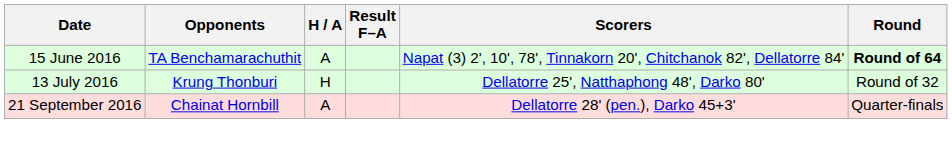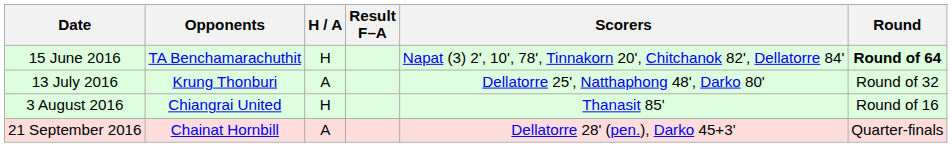15 June 2016 | H / A: A -> H
13 July 2016 | H / A: H -> A
+ row: 3 August 2016 | Chiangrai United | H | Thanasit 85' | Round of 16
